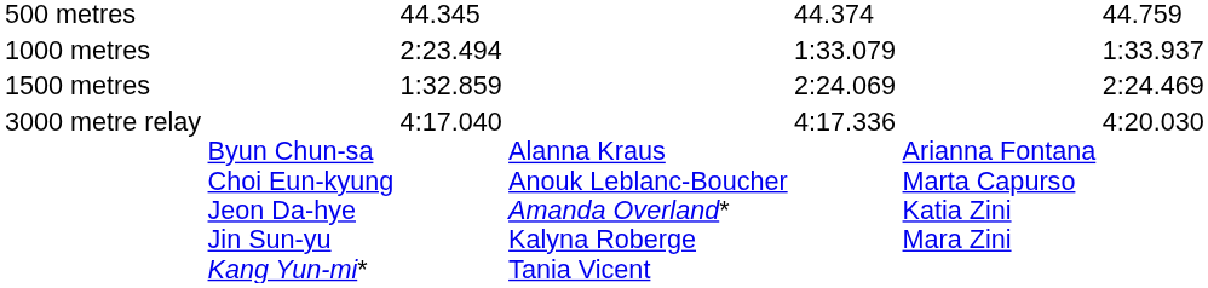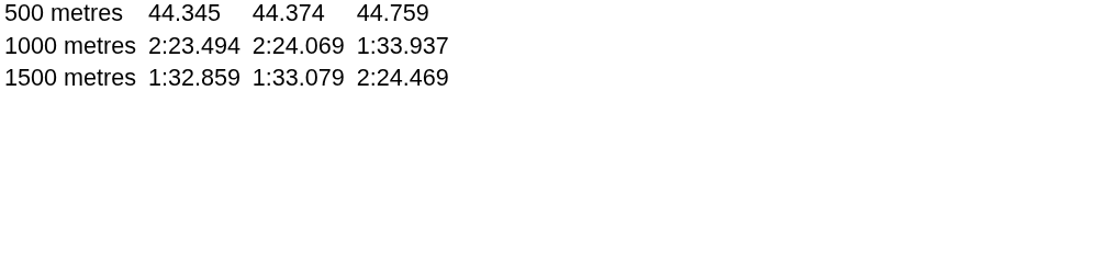1000 metres | column 5: 1:33.079 -> 2:24.069
1500 metres | column 5: 2:24.069 -> 1:33.079
- row: 3000 metre relay | Byun Chun-sa Choi Eun-kyung Jeon Da-hye Jin Sun-yu Kang Yun-mi* | 4:17.040 | Alanna Kraus Anouk Leblanc-Boucher Amanda Overland* Kalyna Roberge Tania Vicent | 4:17.336 | Arianna Fontana Marta Capurso Katia Zini Mara Zini | 4:20.030
